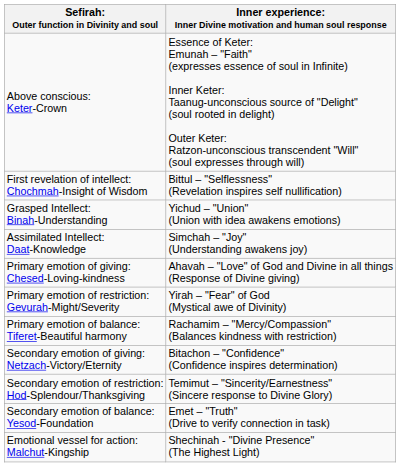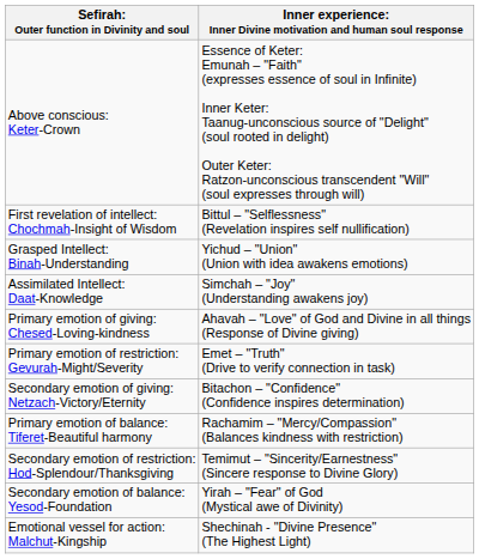Primary emotion of restriction: Gevurah-Might/Severity | column 2: Yirah – "Fear" of God (Mystical awe of Divinity) -> Emet – "Truth" (Drive to verify connection in task)
rows swapped: Primary emotion of balance: Tiferet-Beautiful harmony <-> Secondary emotion of giving: Netzach-Victory/Eternity
Secondary emotion of balance: Yesod-Foundation | column 2: Emet – "Truth" (Drive to verify connection in task) -> Yirah – "Fear" of God (Mystical awe of Divinity)
